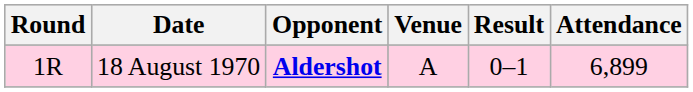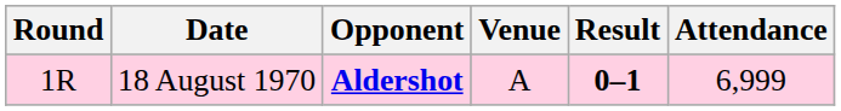18 August 1970 | Result: normal -> bold
18 August 1970 | Attendance: 6,899 -> 6,999
